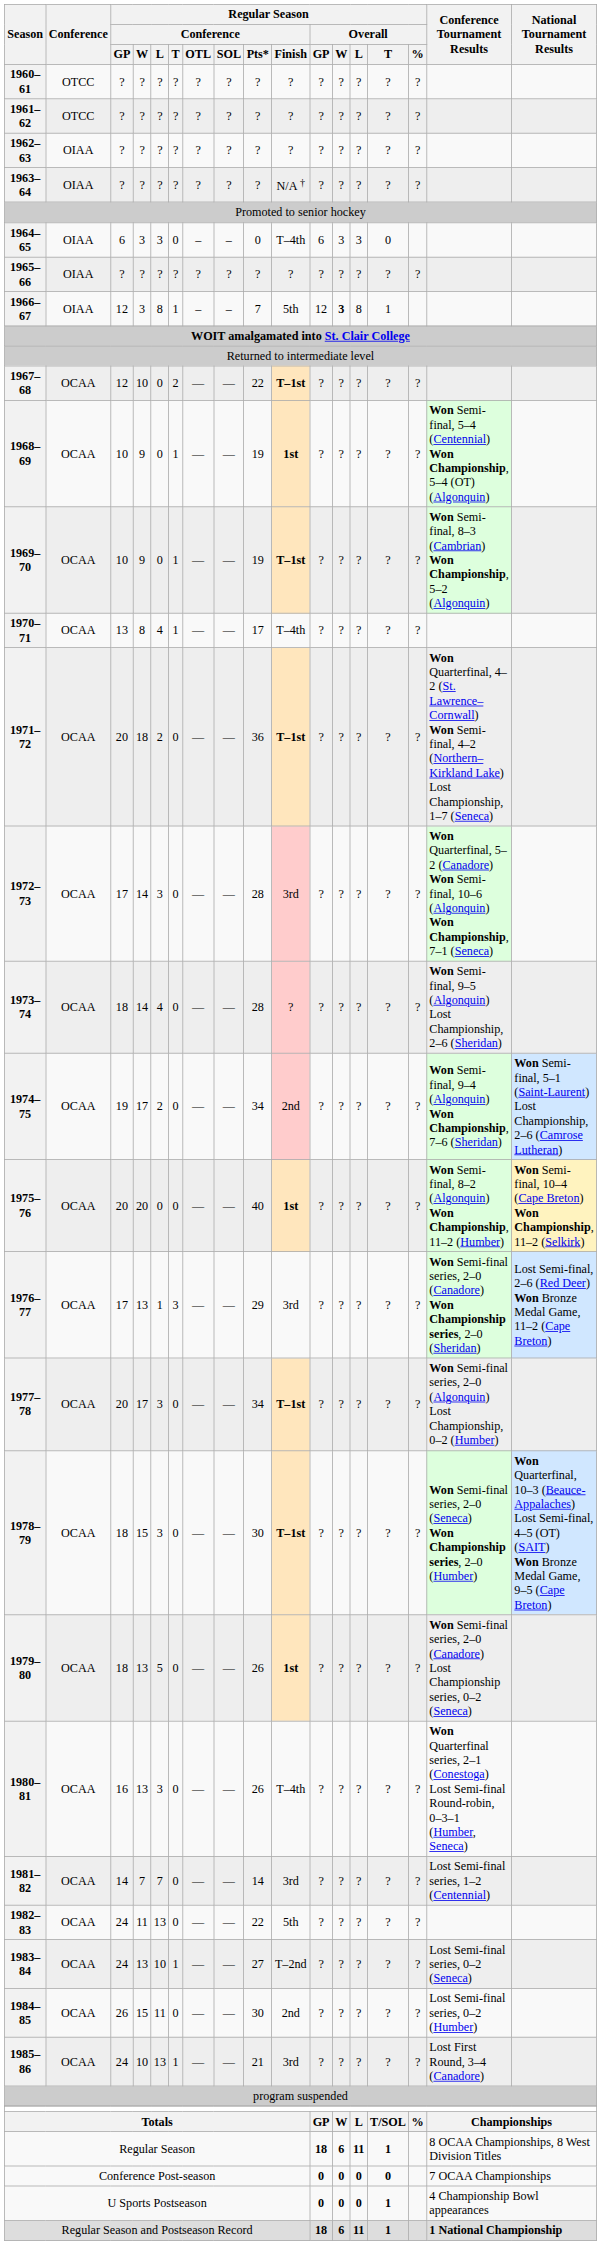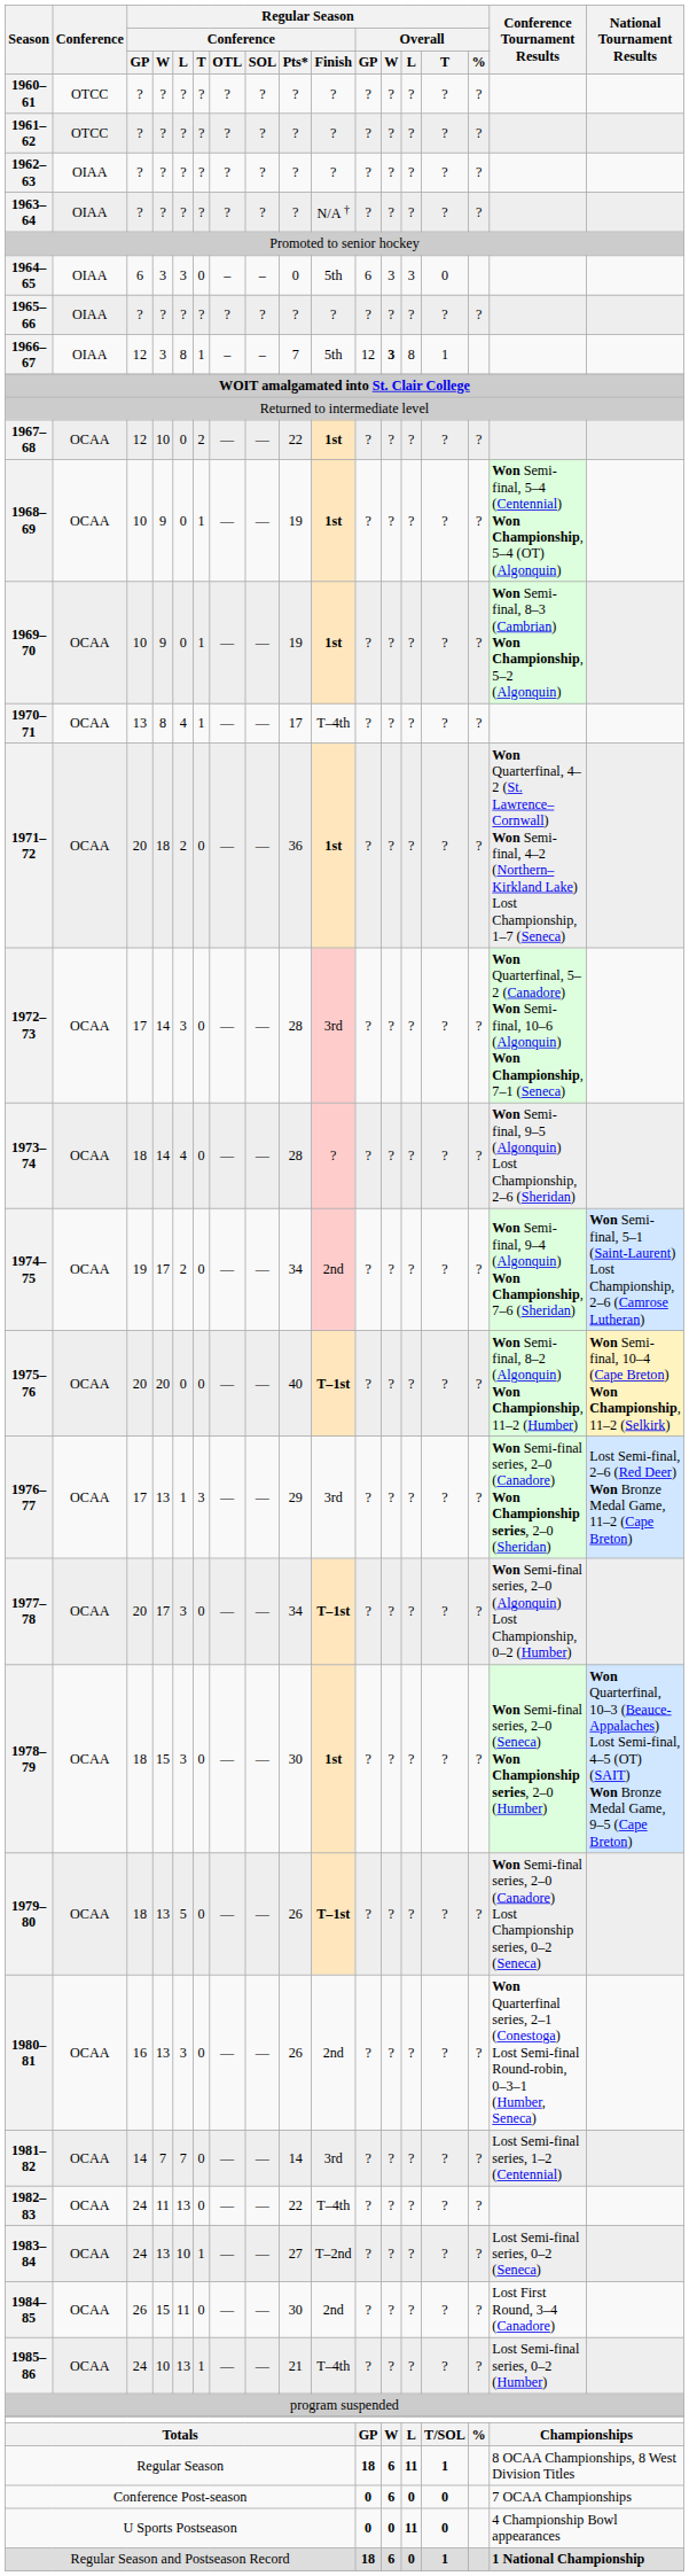1964–65 | Regular Season / Conference / Finish: T–4th -> 5th
1967–68 | Regular Season / Conference / Finish: T–1st -> 1st
1969–70 | Regular Season / Conference / Finish: T–1st -> 1st
1971–72 | Regular Season / Conference / Finish: T–1st -> 1st
1975–76 | Regular Season / Conference / Finish: 1st -> T–1st
1978–79 | Regular Season / Conference / Finish: T–1st -> 1st
1979–80 | Regular Season / Conference / Finish: 1st -> T–1st
1980–81 | Regular Season / Conference / Finish: T–4th -> 2nd
1982–83 | Regular Season / Conference / Finish: 5th -> T–4th
1984–85 | Conference Tournament Results: Lost Semi-final series, 0–2 (Humber) -> Lost First Round, 3–4 (Canadore)
1985–86 | Regular Season / Conference / Finish: 3rd -> T–4th
1985–86 | Conference Tournament Results: Lost First Round, 3–4 (Canadore) -> Lost Semi-final series, 0–2 (Humber)
Conference Post-season | Regular Season / Overall / W: 0 -> 6
U Sports Postseason | Regular Season / Overall / L: 0 -> 11
U Sports Postseason | Regular Season / Overall / T: 1 -> 0
Regular Season and Postseason Record | Regular Season / Overall / L: 11 -> 0
